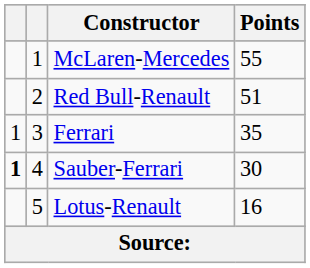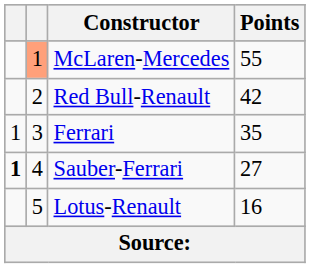McLaren-Mercedes | column 2: no background -> lightsalmon background
Red Bull-Renault | Points: 51 -> 42
Sauber-Ferrari | Points: 30 -> 27
